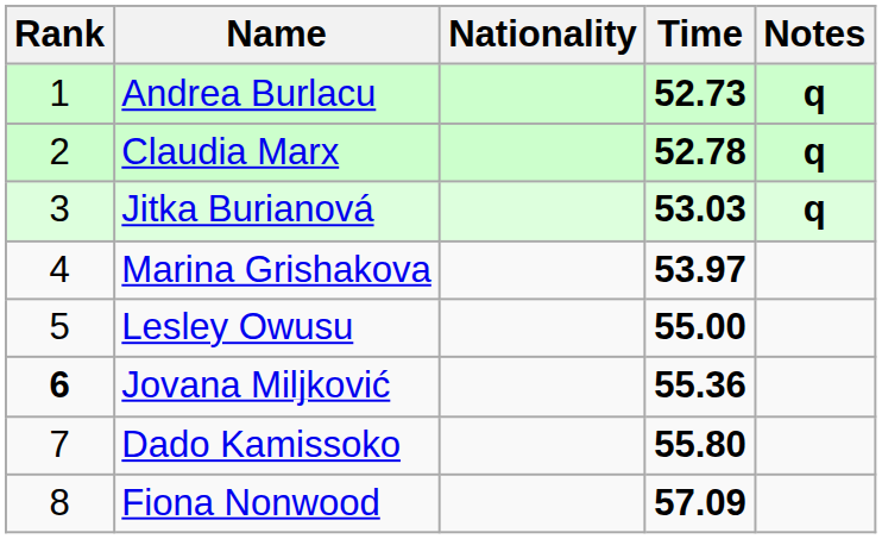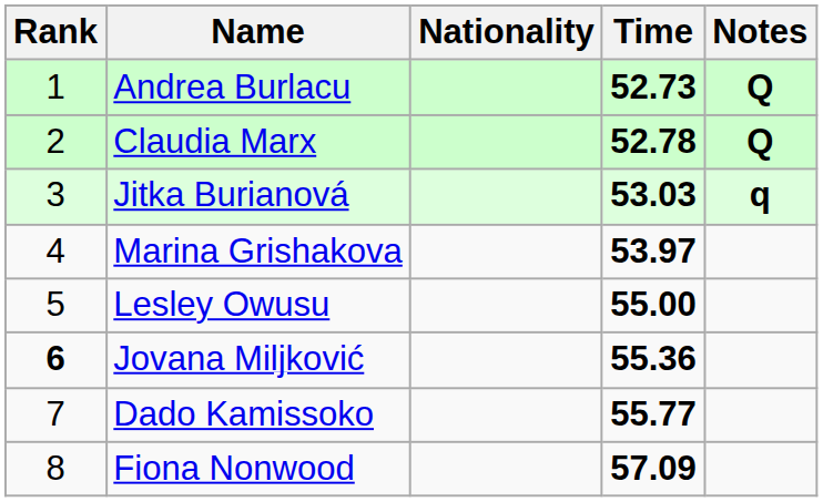Andrea Burlacu | Notes: q -> Q
Claudia Marx | Notes: q -> Q
Dado Kamissoko | Time: 55.80 -> 55.77
